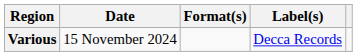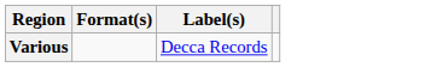- column: Date | 15 November 2024
